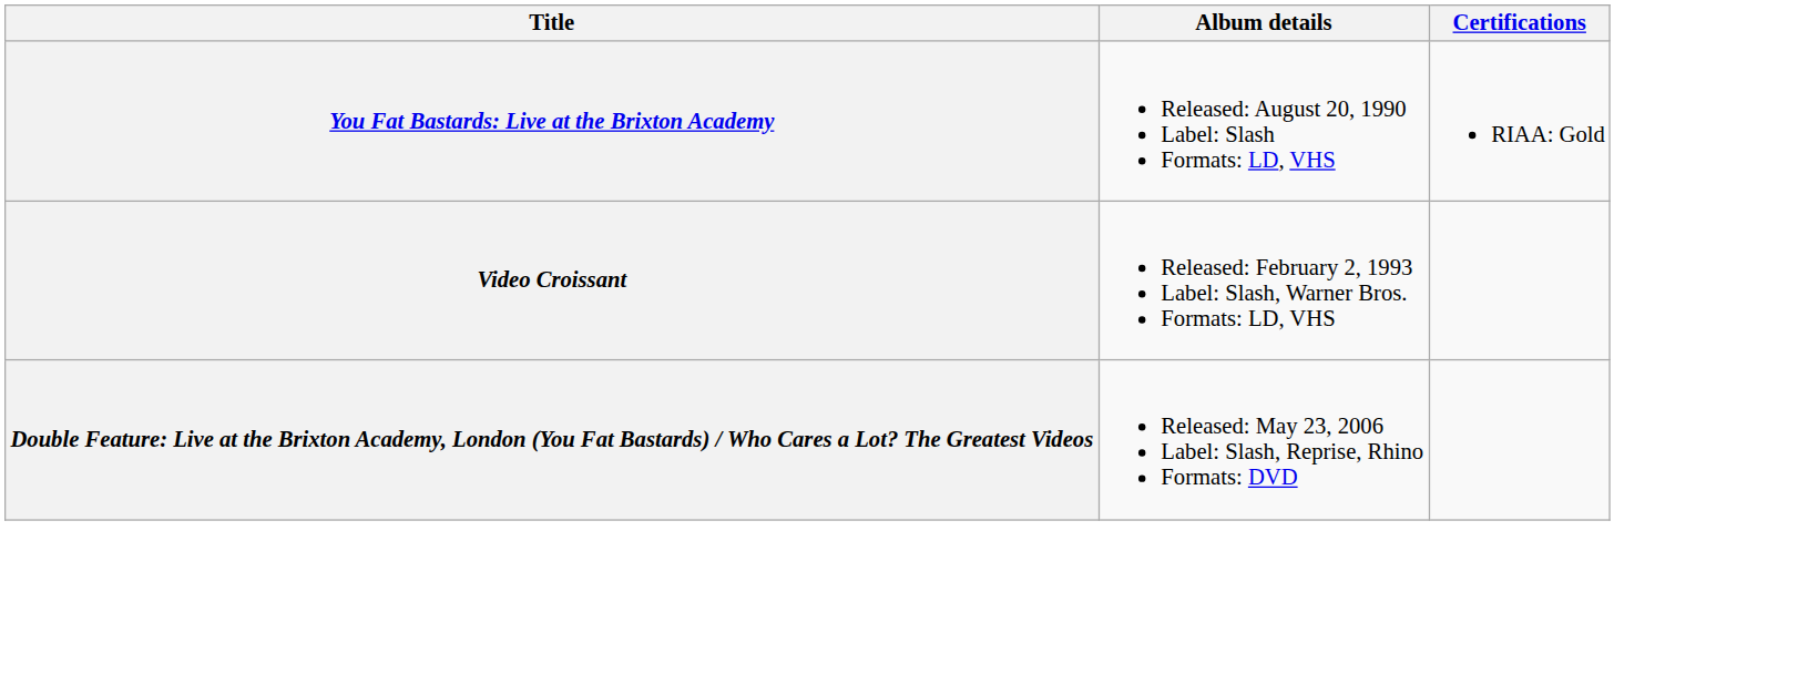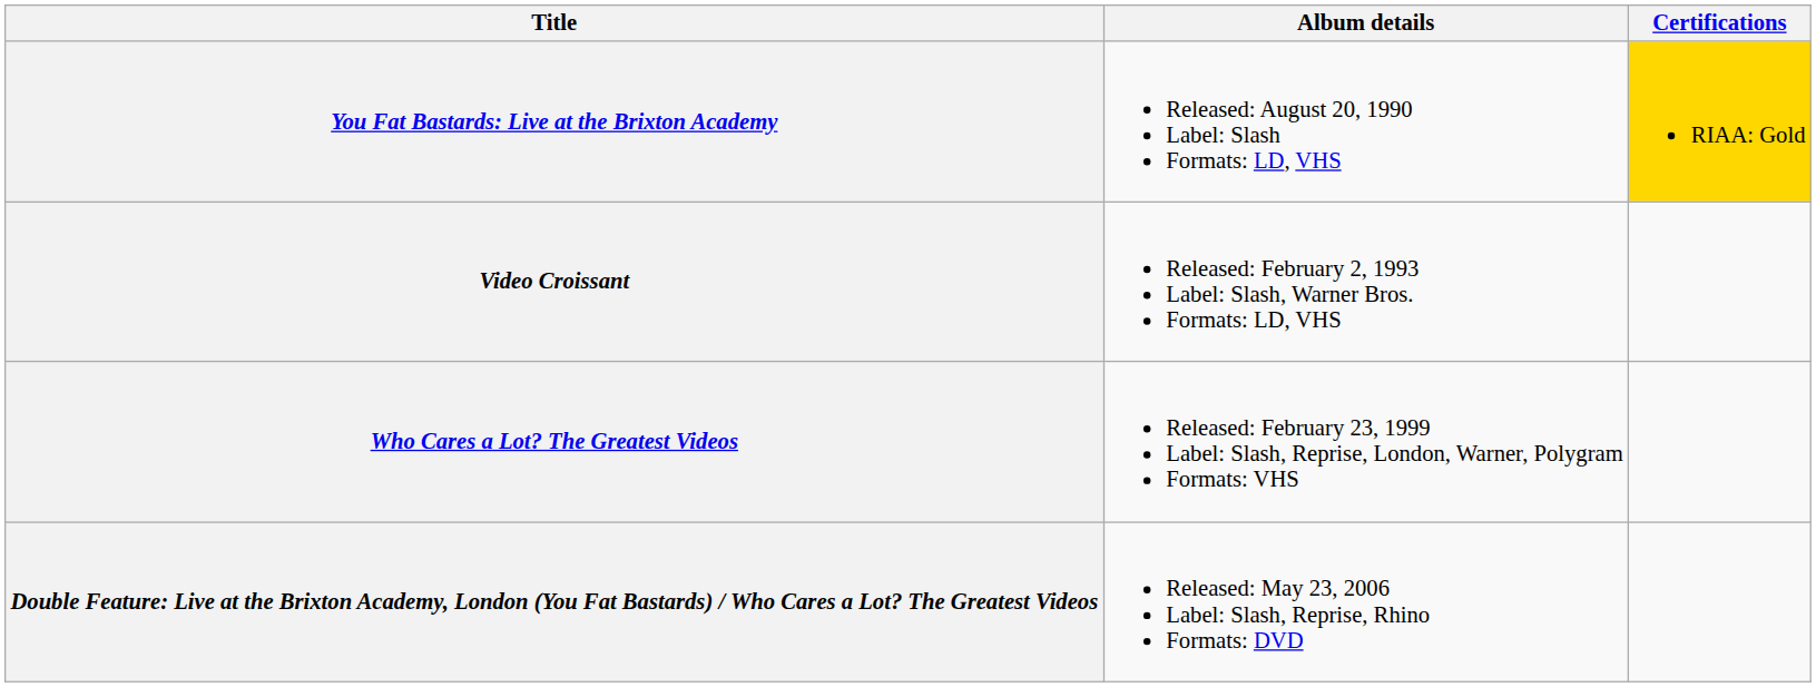You Fat Bastards: Live at the Brixton Academy | Certifications: no background -> gold background
+ row: Who Cares a Lot? The Greatest Videos | Released: February 23, 1999 Label: Slash, Reprise, London, Warner, Polygram Formats: VHS
